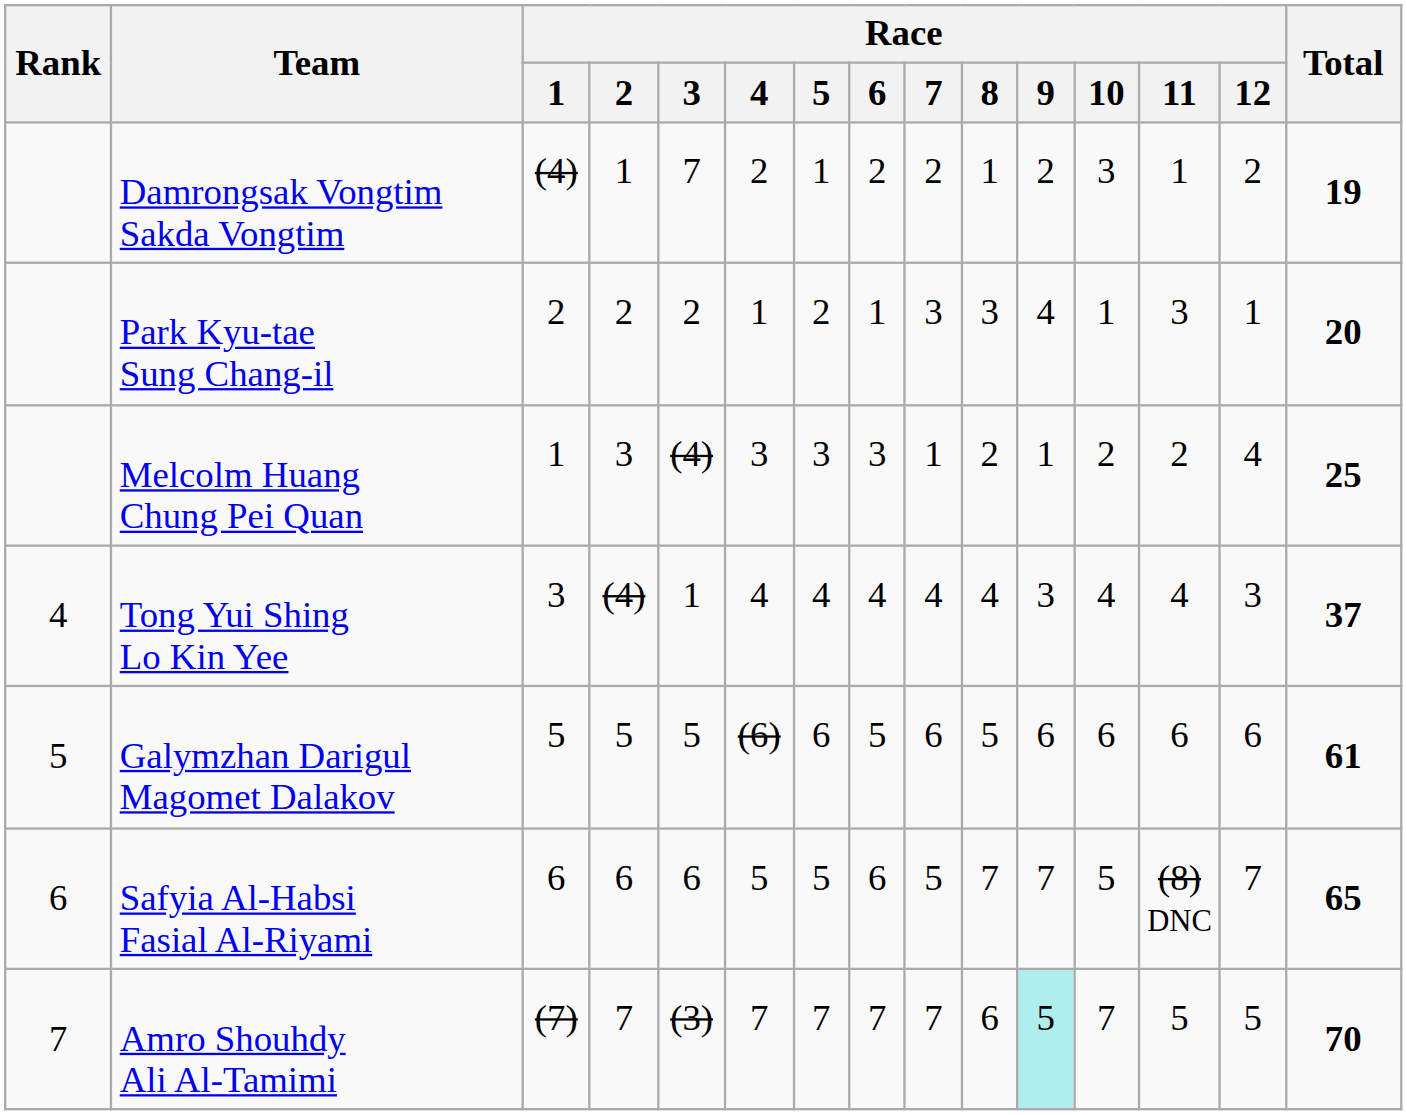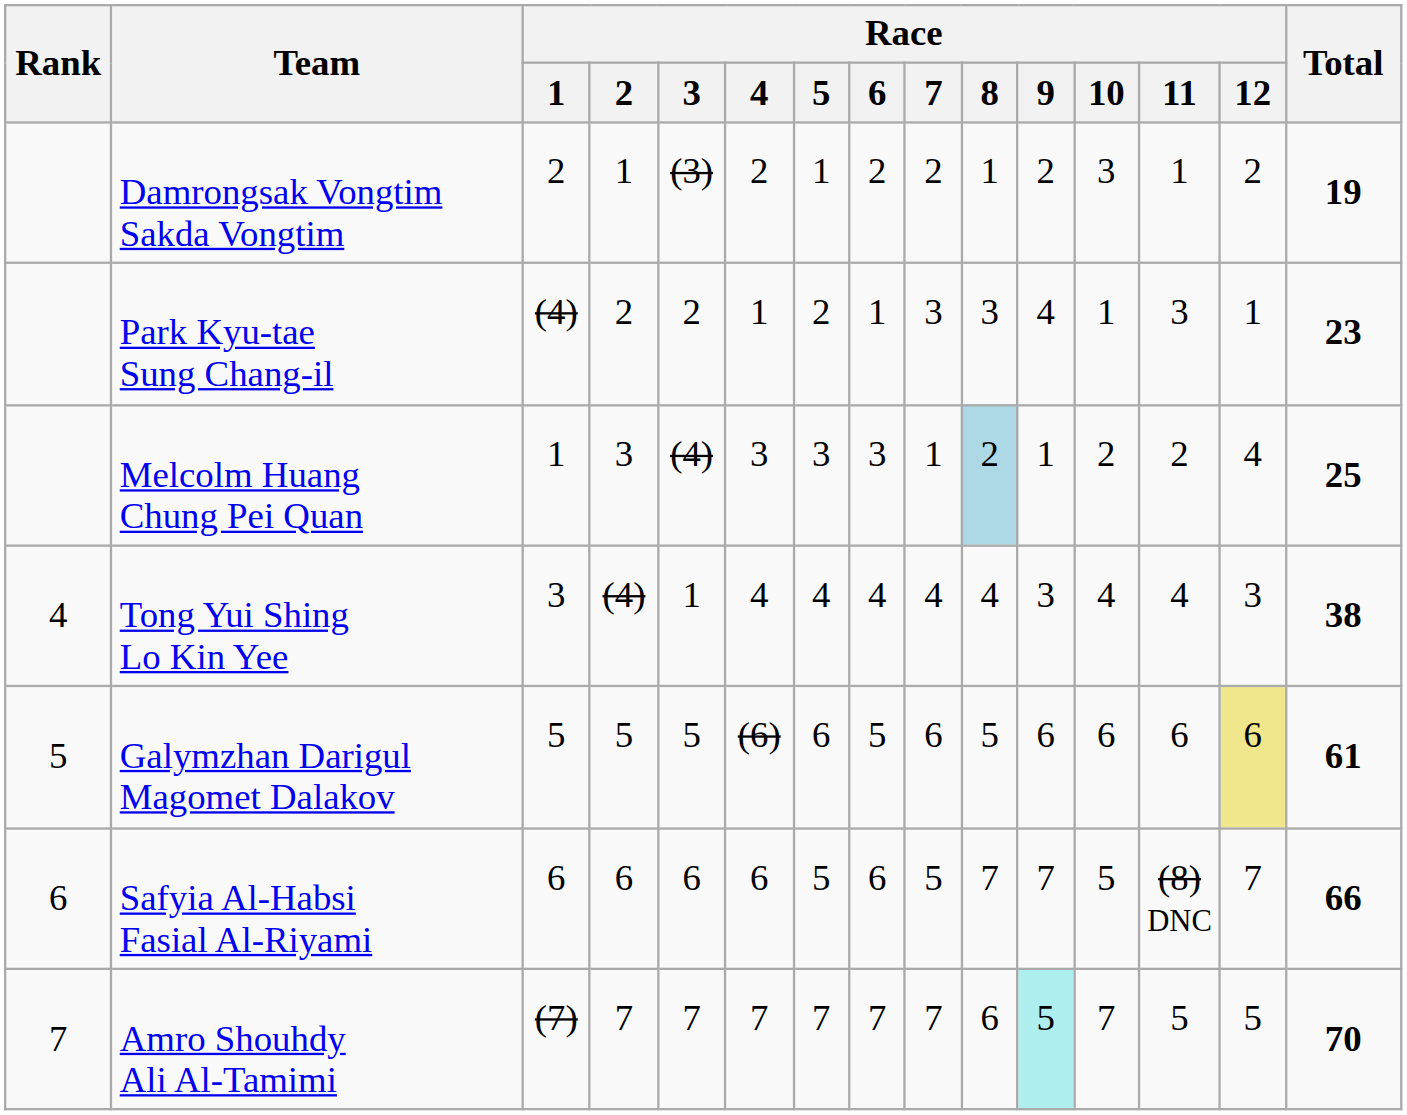Damrongsak Vongtim Sakda Vongtim | Race / 1: (4) -> 2
Damrongsak Vongtim Sakda Vongtim | Race / 3: 7 -> (3)
Park Kyu-tae Sung Chang-il | Race / 1: 2 -> (4)
Park Kyu-tae Sung Chang-il | Total: 20 -> 23
Melcolm Huang Chung Pei Quan | Race / 8: no background -> lightblue background
Tong Yui Shing Lo Kin Yee | Total: 37 -> 38
Galymzhan Darigul Magomet Dalakov | Race / 12: no background -> khaki background
Safyia Al-Habsi Fasial Al-Riyami | Race / 4: 5 -> 6
Safyia Al-Habsi Fasial Al-Riyami | Total: 65 -> 66
Amro Shouhdy Ali Al-Tamimi | Race / 3: (3) -> 7
